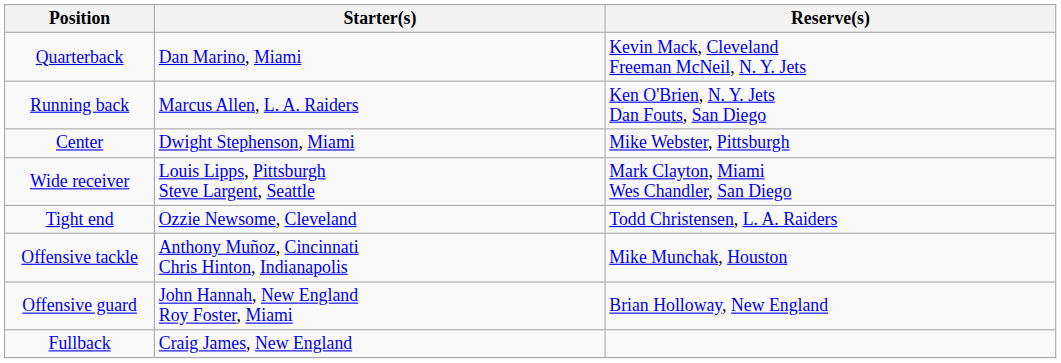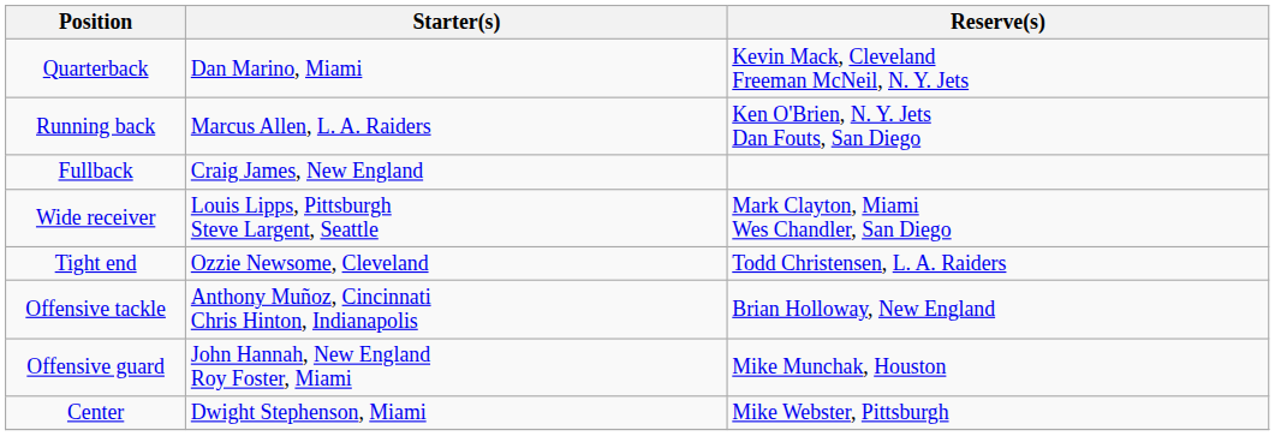rows swapped: Fullback <-> Center
Offensive tackle | Reserve(s): Mike Munchak, Houston -> Brian Holloway, New England
Offensive guard | Reserve(s): Brian Holloway, New England -> Mike Munchak, Houston
